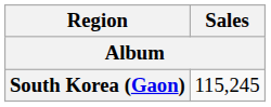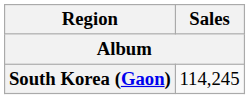South Korea (Gaon) | Sales: 115,245 -> 114,245
